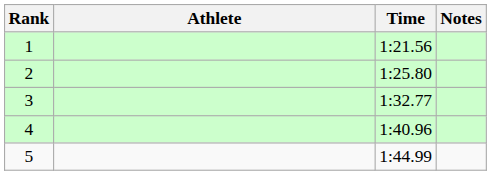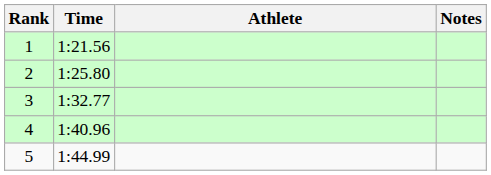columns swapped: Athlete <-> Time
